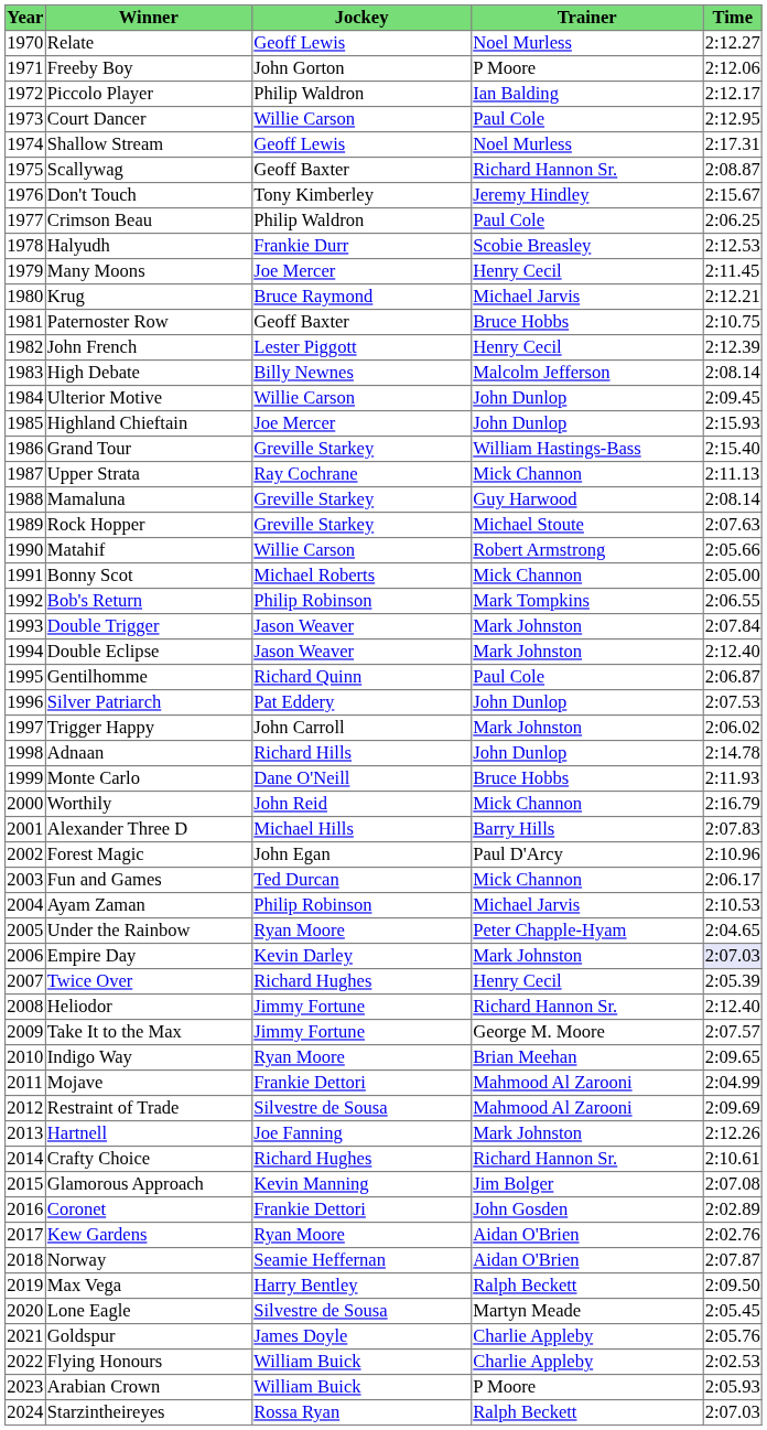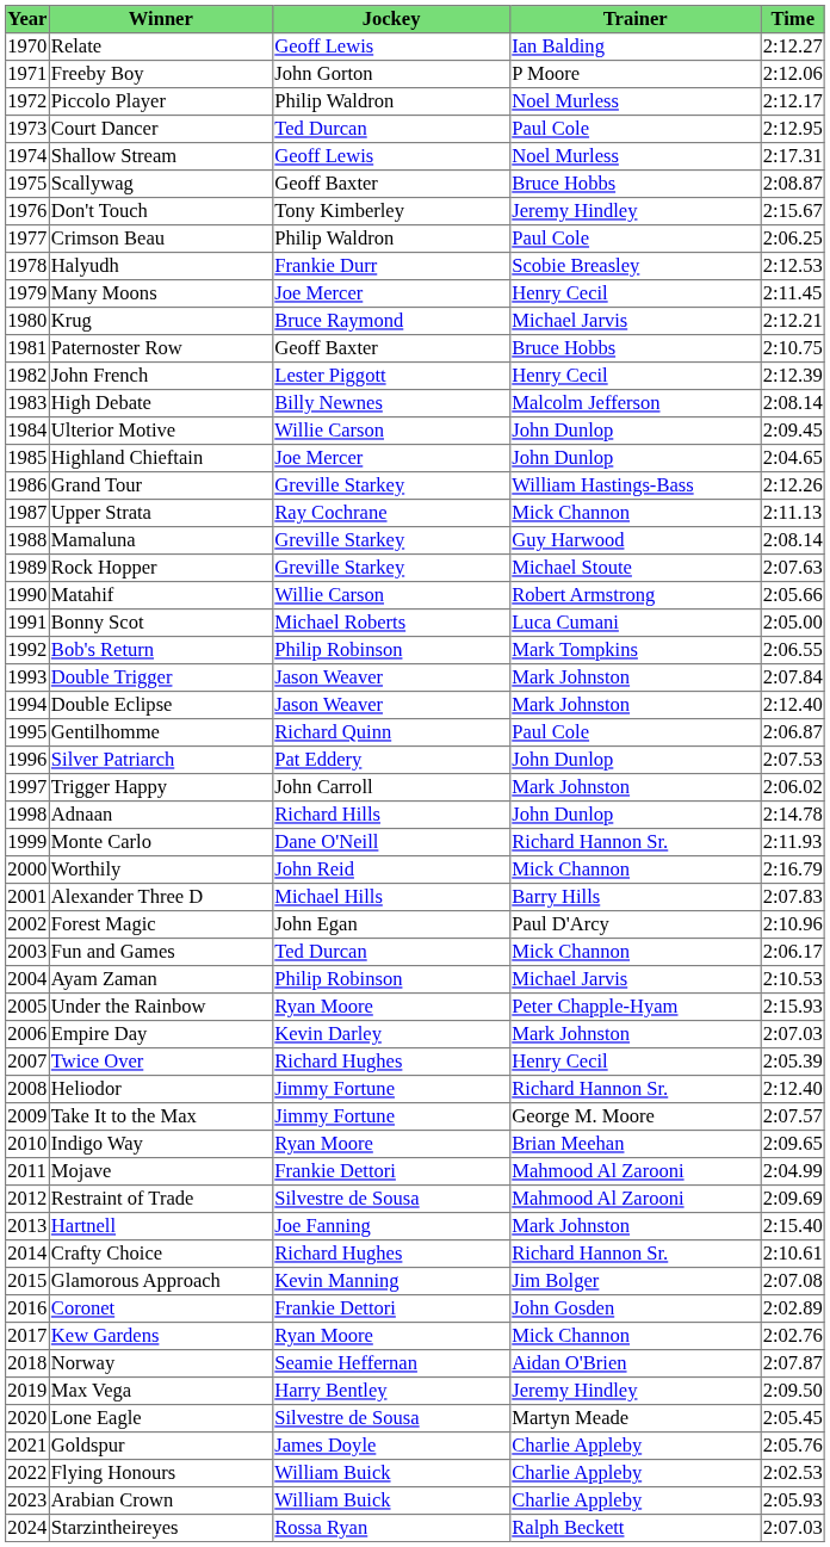Relate | Trainer: Noel Murless -> Ian Balding
Piccolo Player | Trainer: Ian Balding -> Noel Murless
Court Dancer | Jockey: Willie Carson -> Ted Durcan
Scallywag | Trainer: Richard Hannon Sr. -> Bruce Hobbs
Highland Chieftain | Time: 2:15.93 -> 2:04.65
Grand Tour | Time: 2:15.40 -> 2:12.26
Bonny Scot | Trainer: Mick Channon -> Luca Cumani
Monte Carlo | Trainer: Bruce Hobbs -> Richard Hannon Sr.
Under the Rainbow | Time: 2:04.65 -> 2:15.93
Empire Day | Time: lavender background -> no background
Hartnell | Time: 2:12.26 -> 2:15.40
Kew Gardens | Trainer: Aidan O'Brien -> Mick Channon
Max Vega | Trainer: Ralph Beckett -> Jeremy Hindley
Arabian Crown | Trainer: P Moore -> Charlie Appleby
